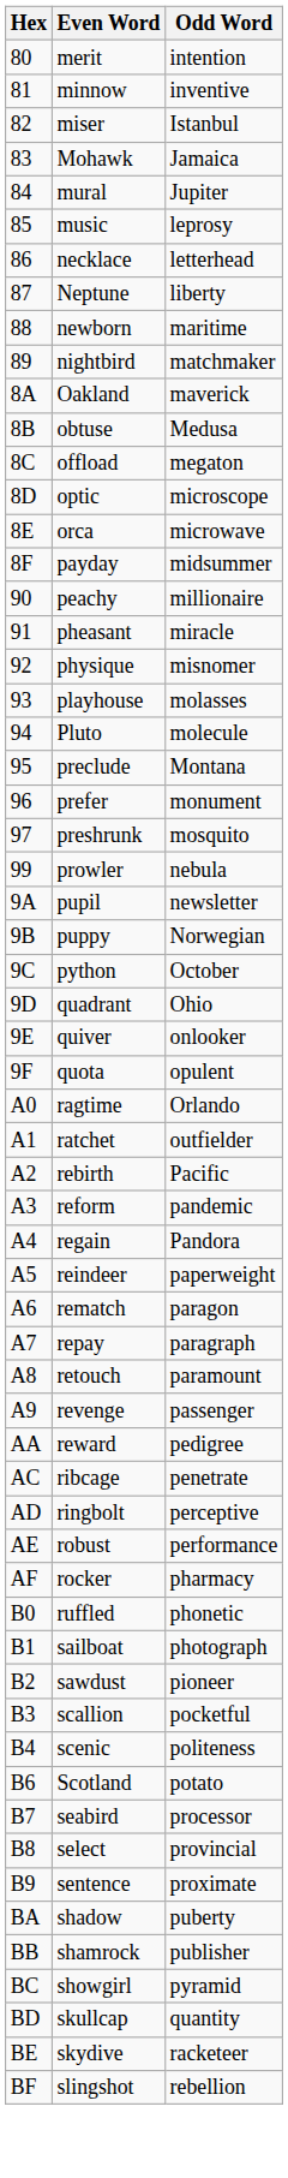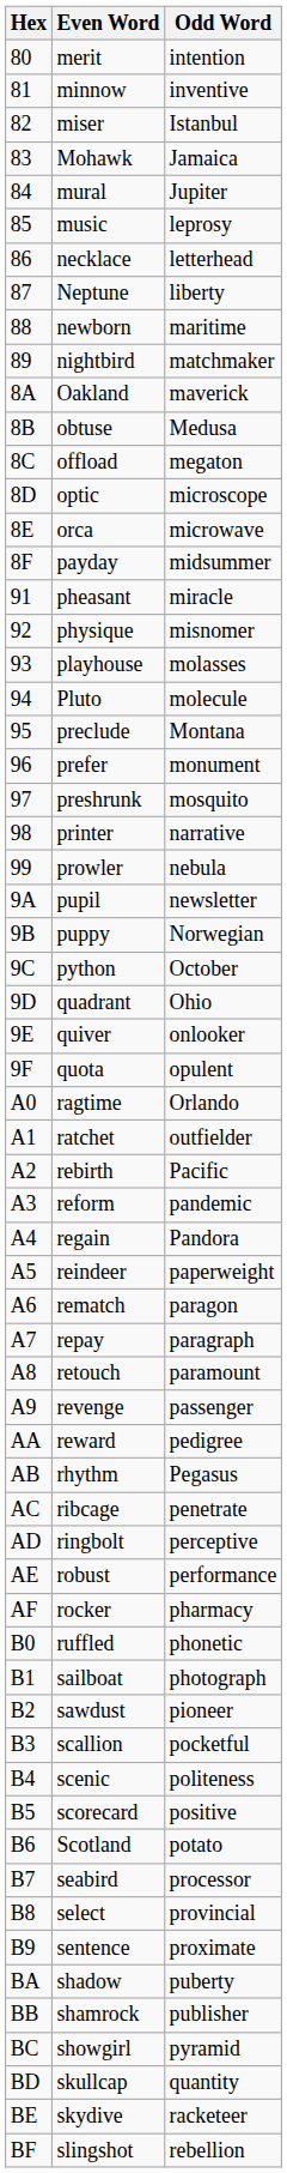- row: 90 | peachy | millionaire
+ row: 98 | printer | narrative
+ row: AB | rhythm | Pegasus
+ row: B5 | scorecard | positive
